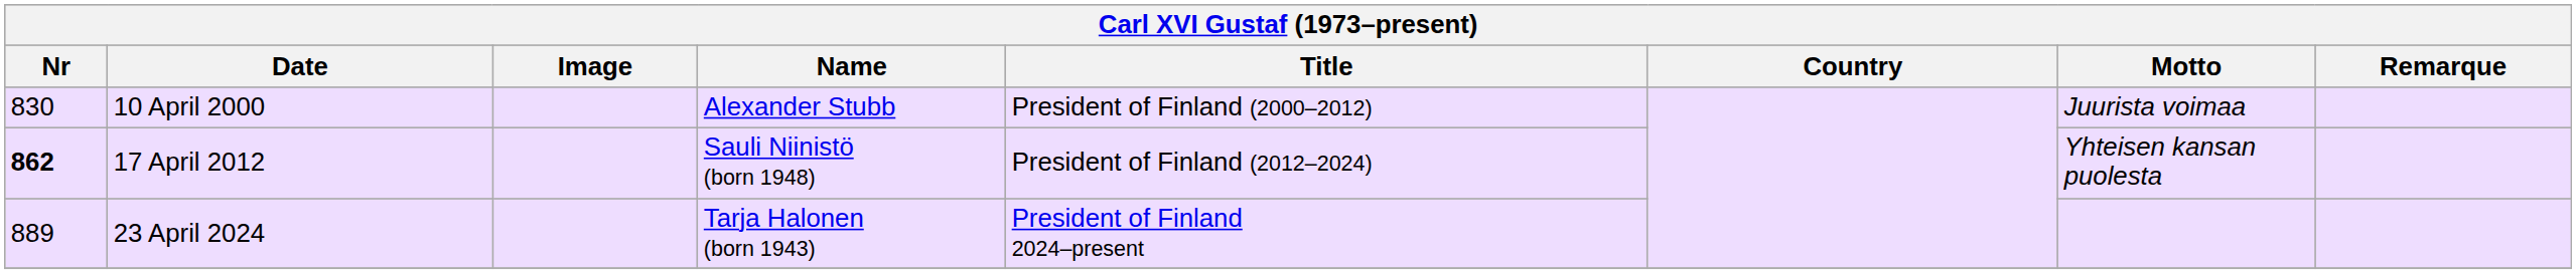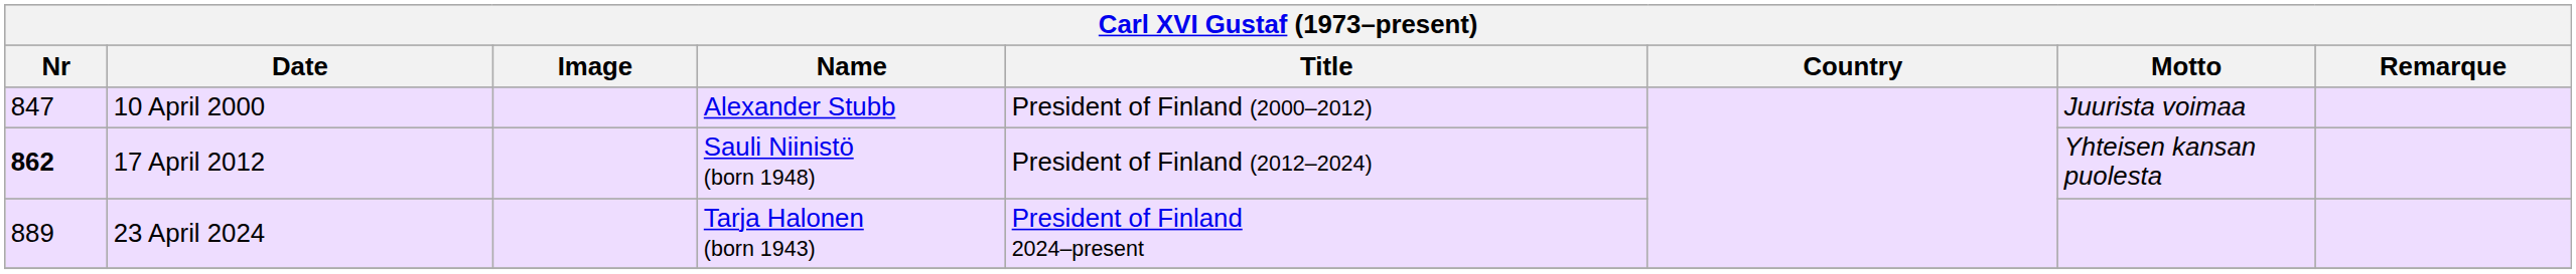10 April 2000 | Nr: 830 -> 847
